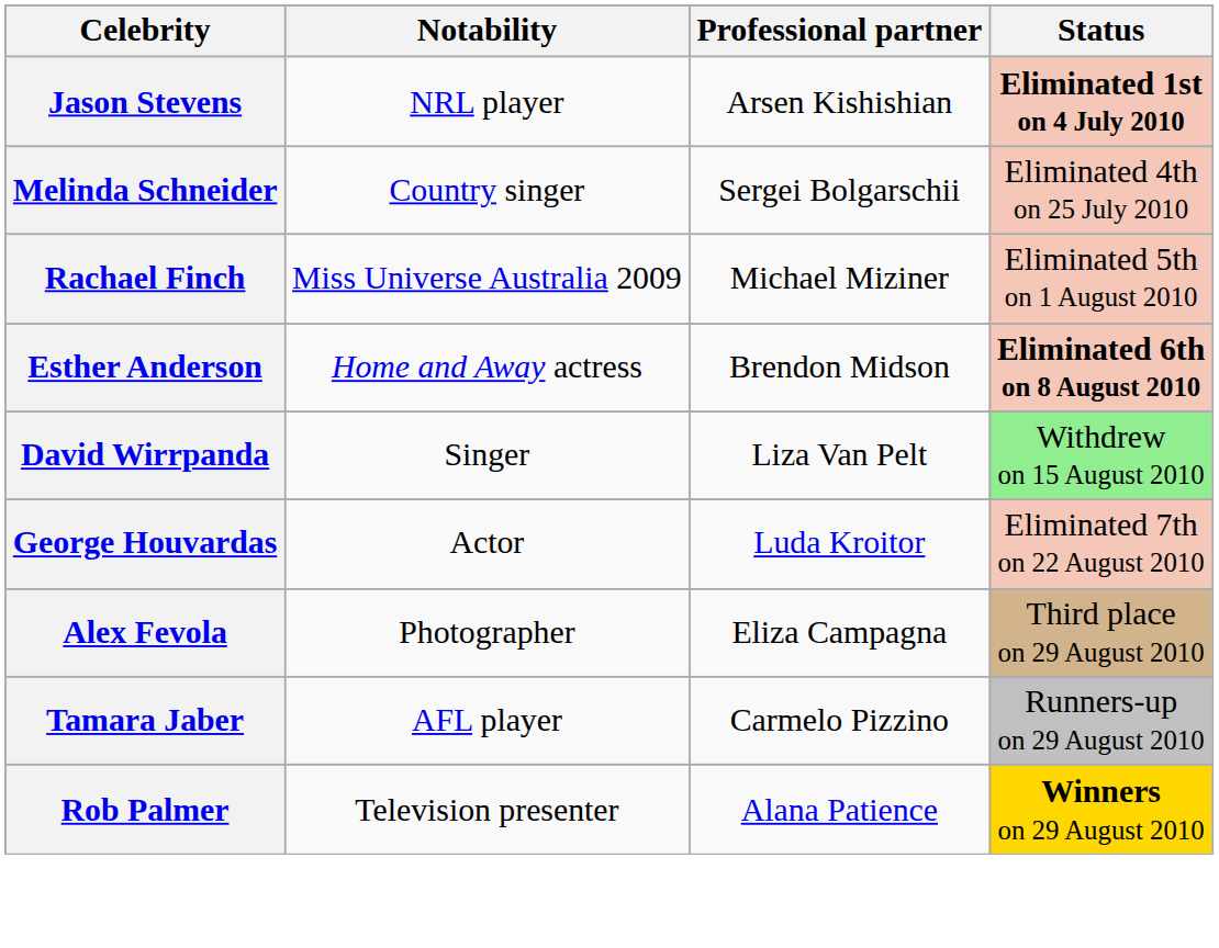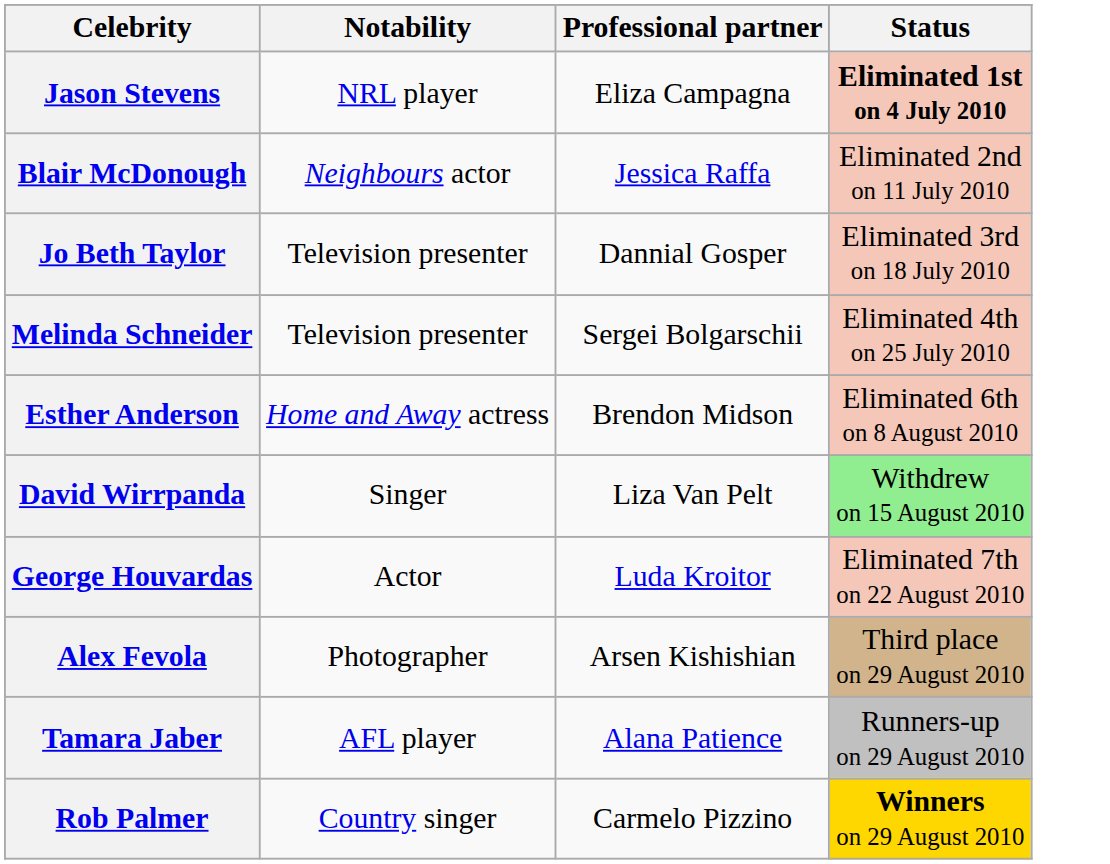Jason Stevens | Professional partner: Arsen Kishishian -> Eliza Campagna
+ row: Blair McDonough | Neighbours actor | Jessica Raffa | Eliminated 2nd on 11 July 2010
+ row: Jo Beth Taylor | Television presenter | Dannial Gosper | Eliminated 3rd on 18 July 2010
Melinda Schneider | Notability: Country singer -> Television presenter
- row: Rachael Finch | Miss Universe Australia 2009 | Michael Miziner | Eliminated 5th on 1 August 2010
Esther Anderson | Status: bold -> normal
Alex Fevola | Professional partner: Eliza Campagna -> Arsen Kishishian
Tamara Jaber | Professional partner: Carmelo Pizzino -> Alana Patience
Rob Palmer | Notability: Television presenter -> Country singer
Rob Palmer | Professional partner: Alana Patience -> Carmelo Pizzino
